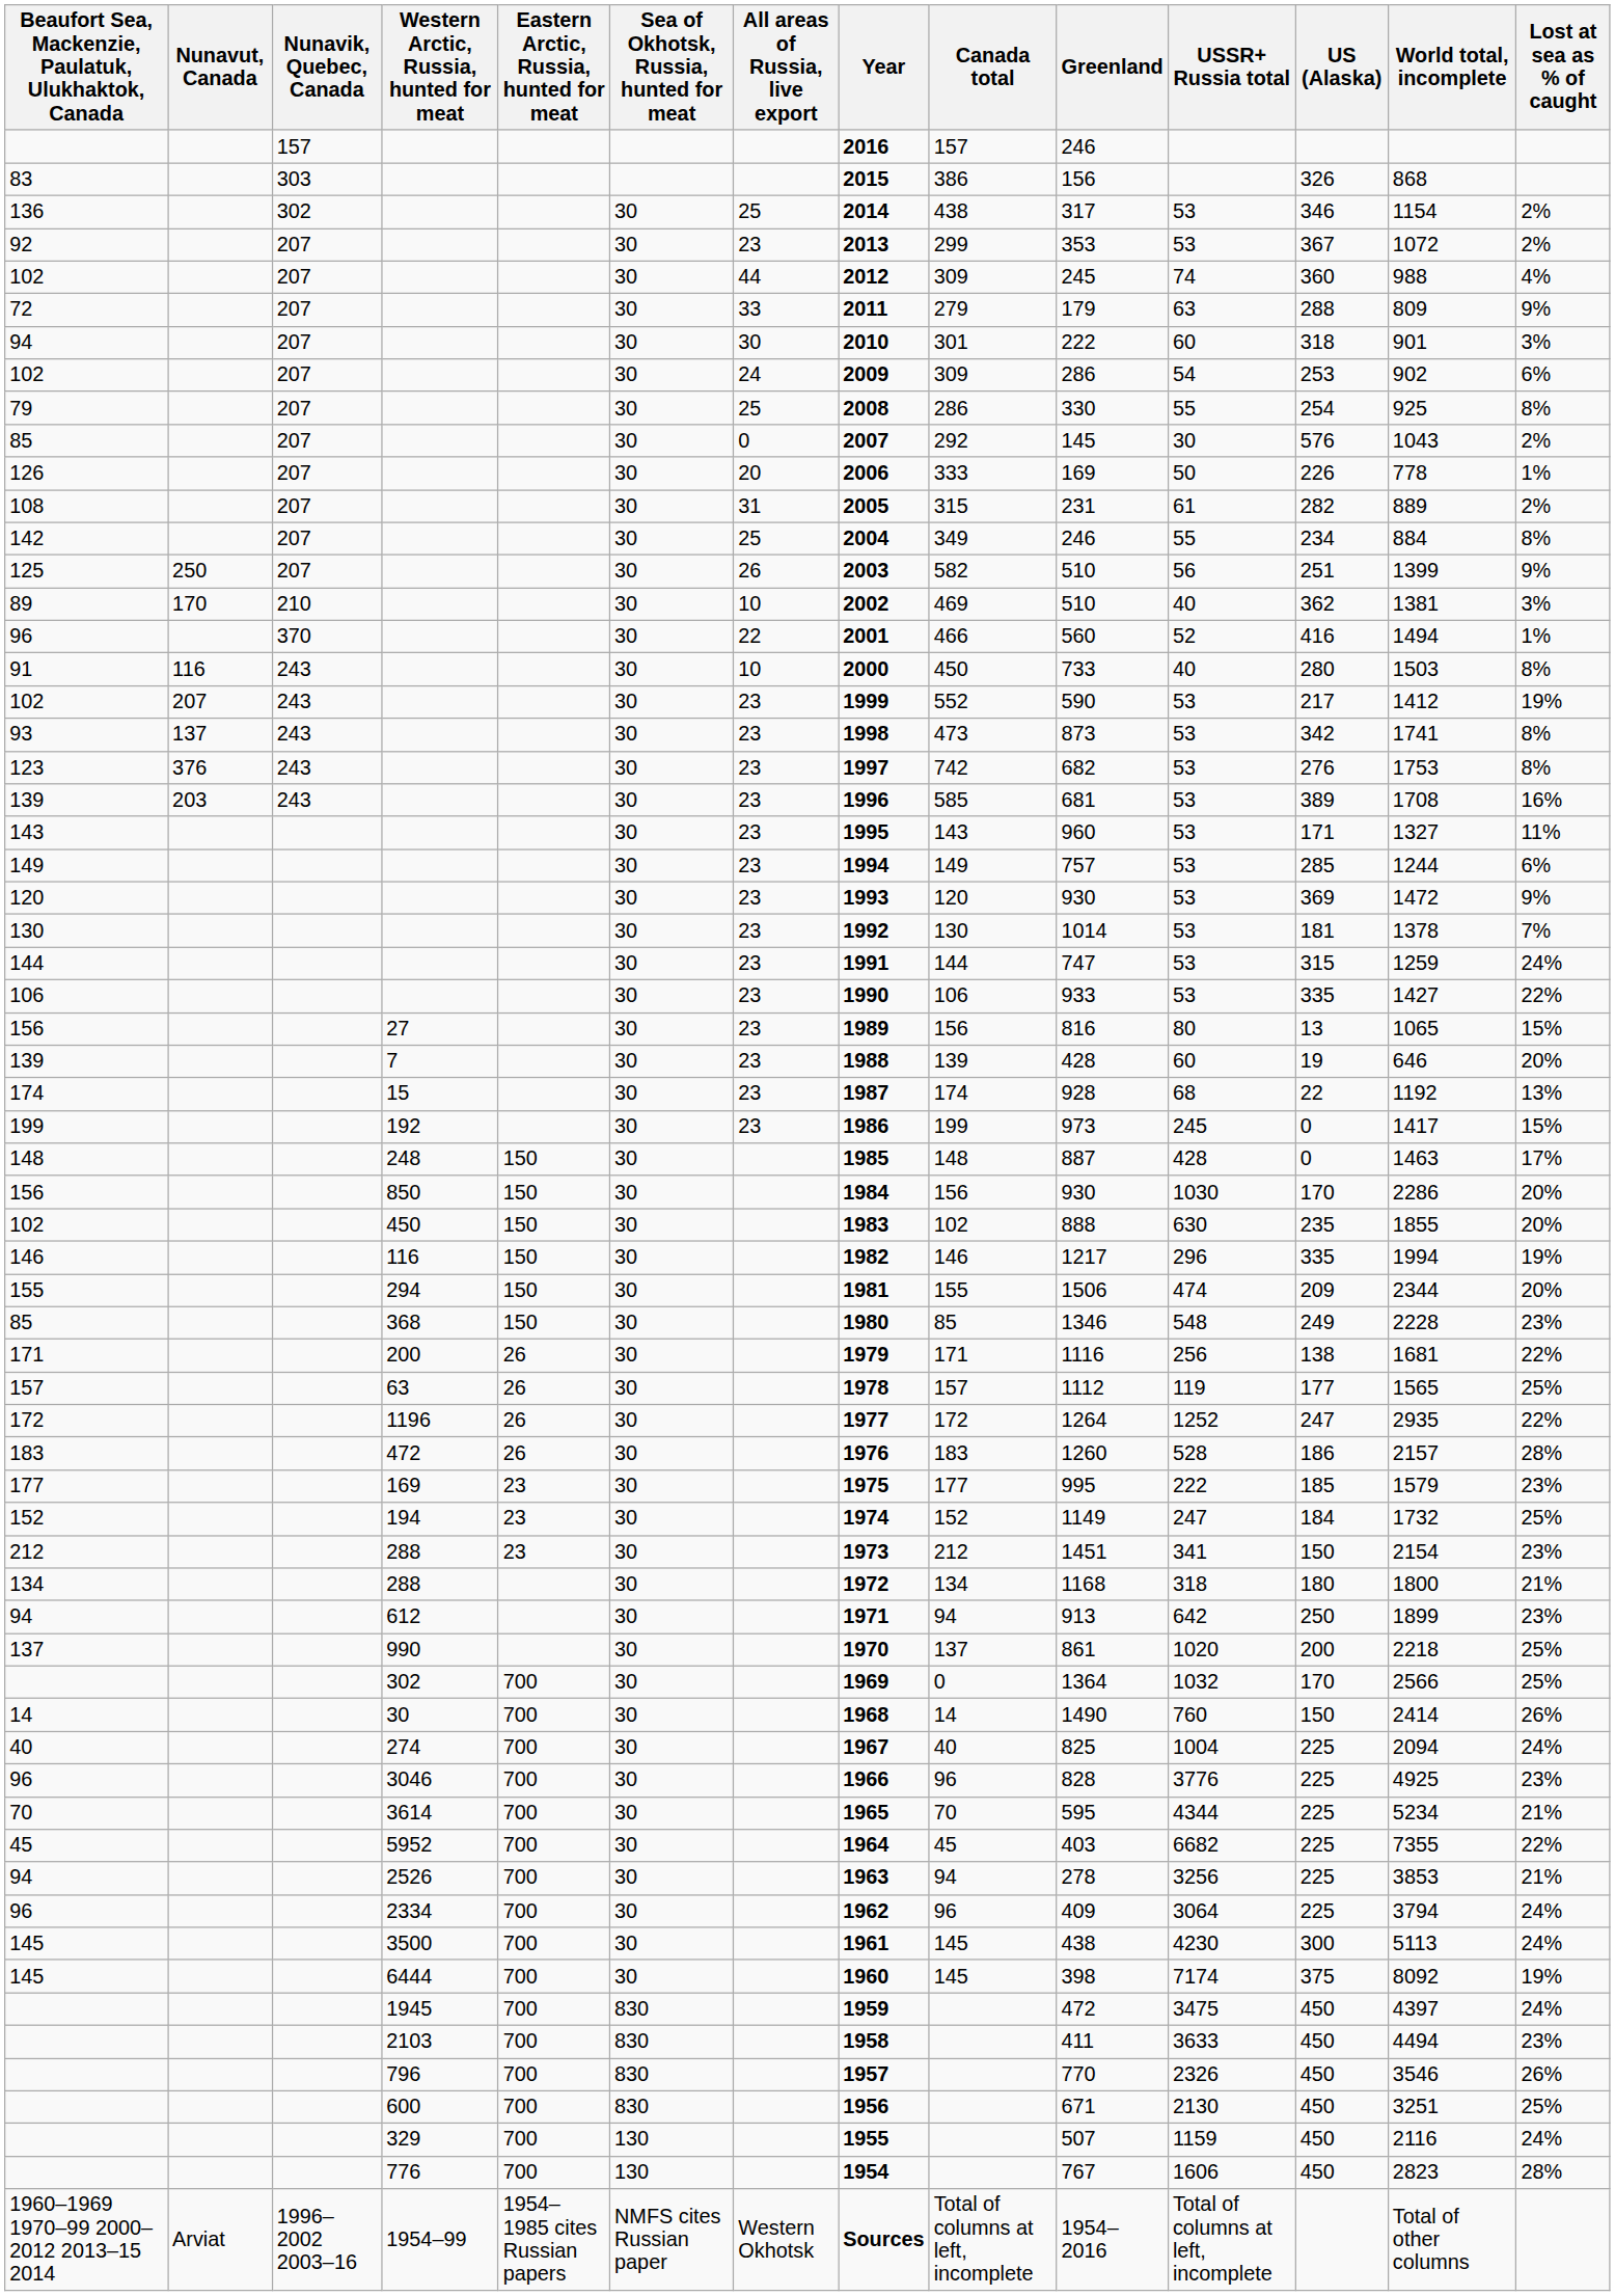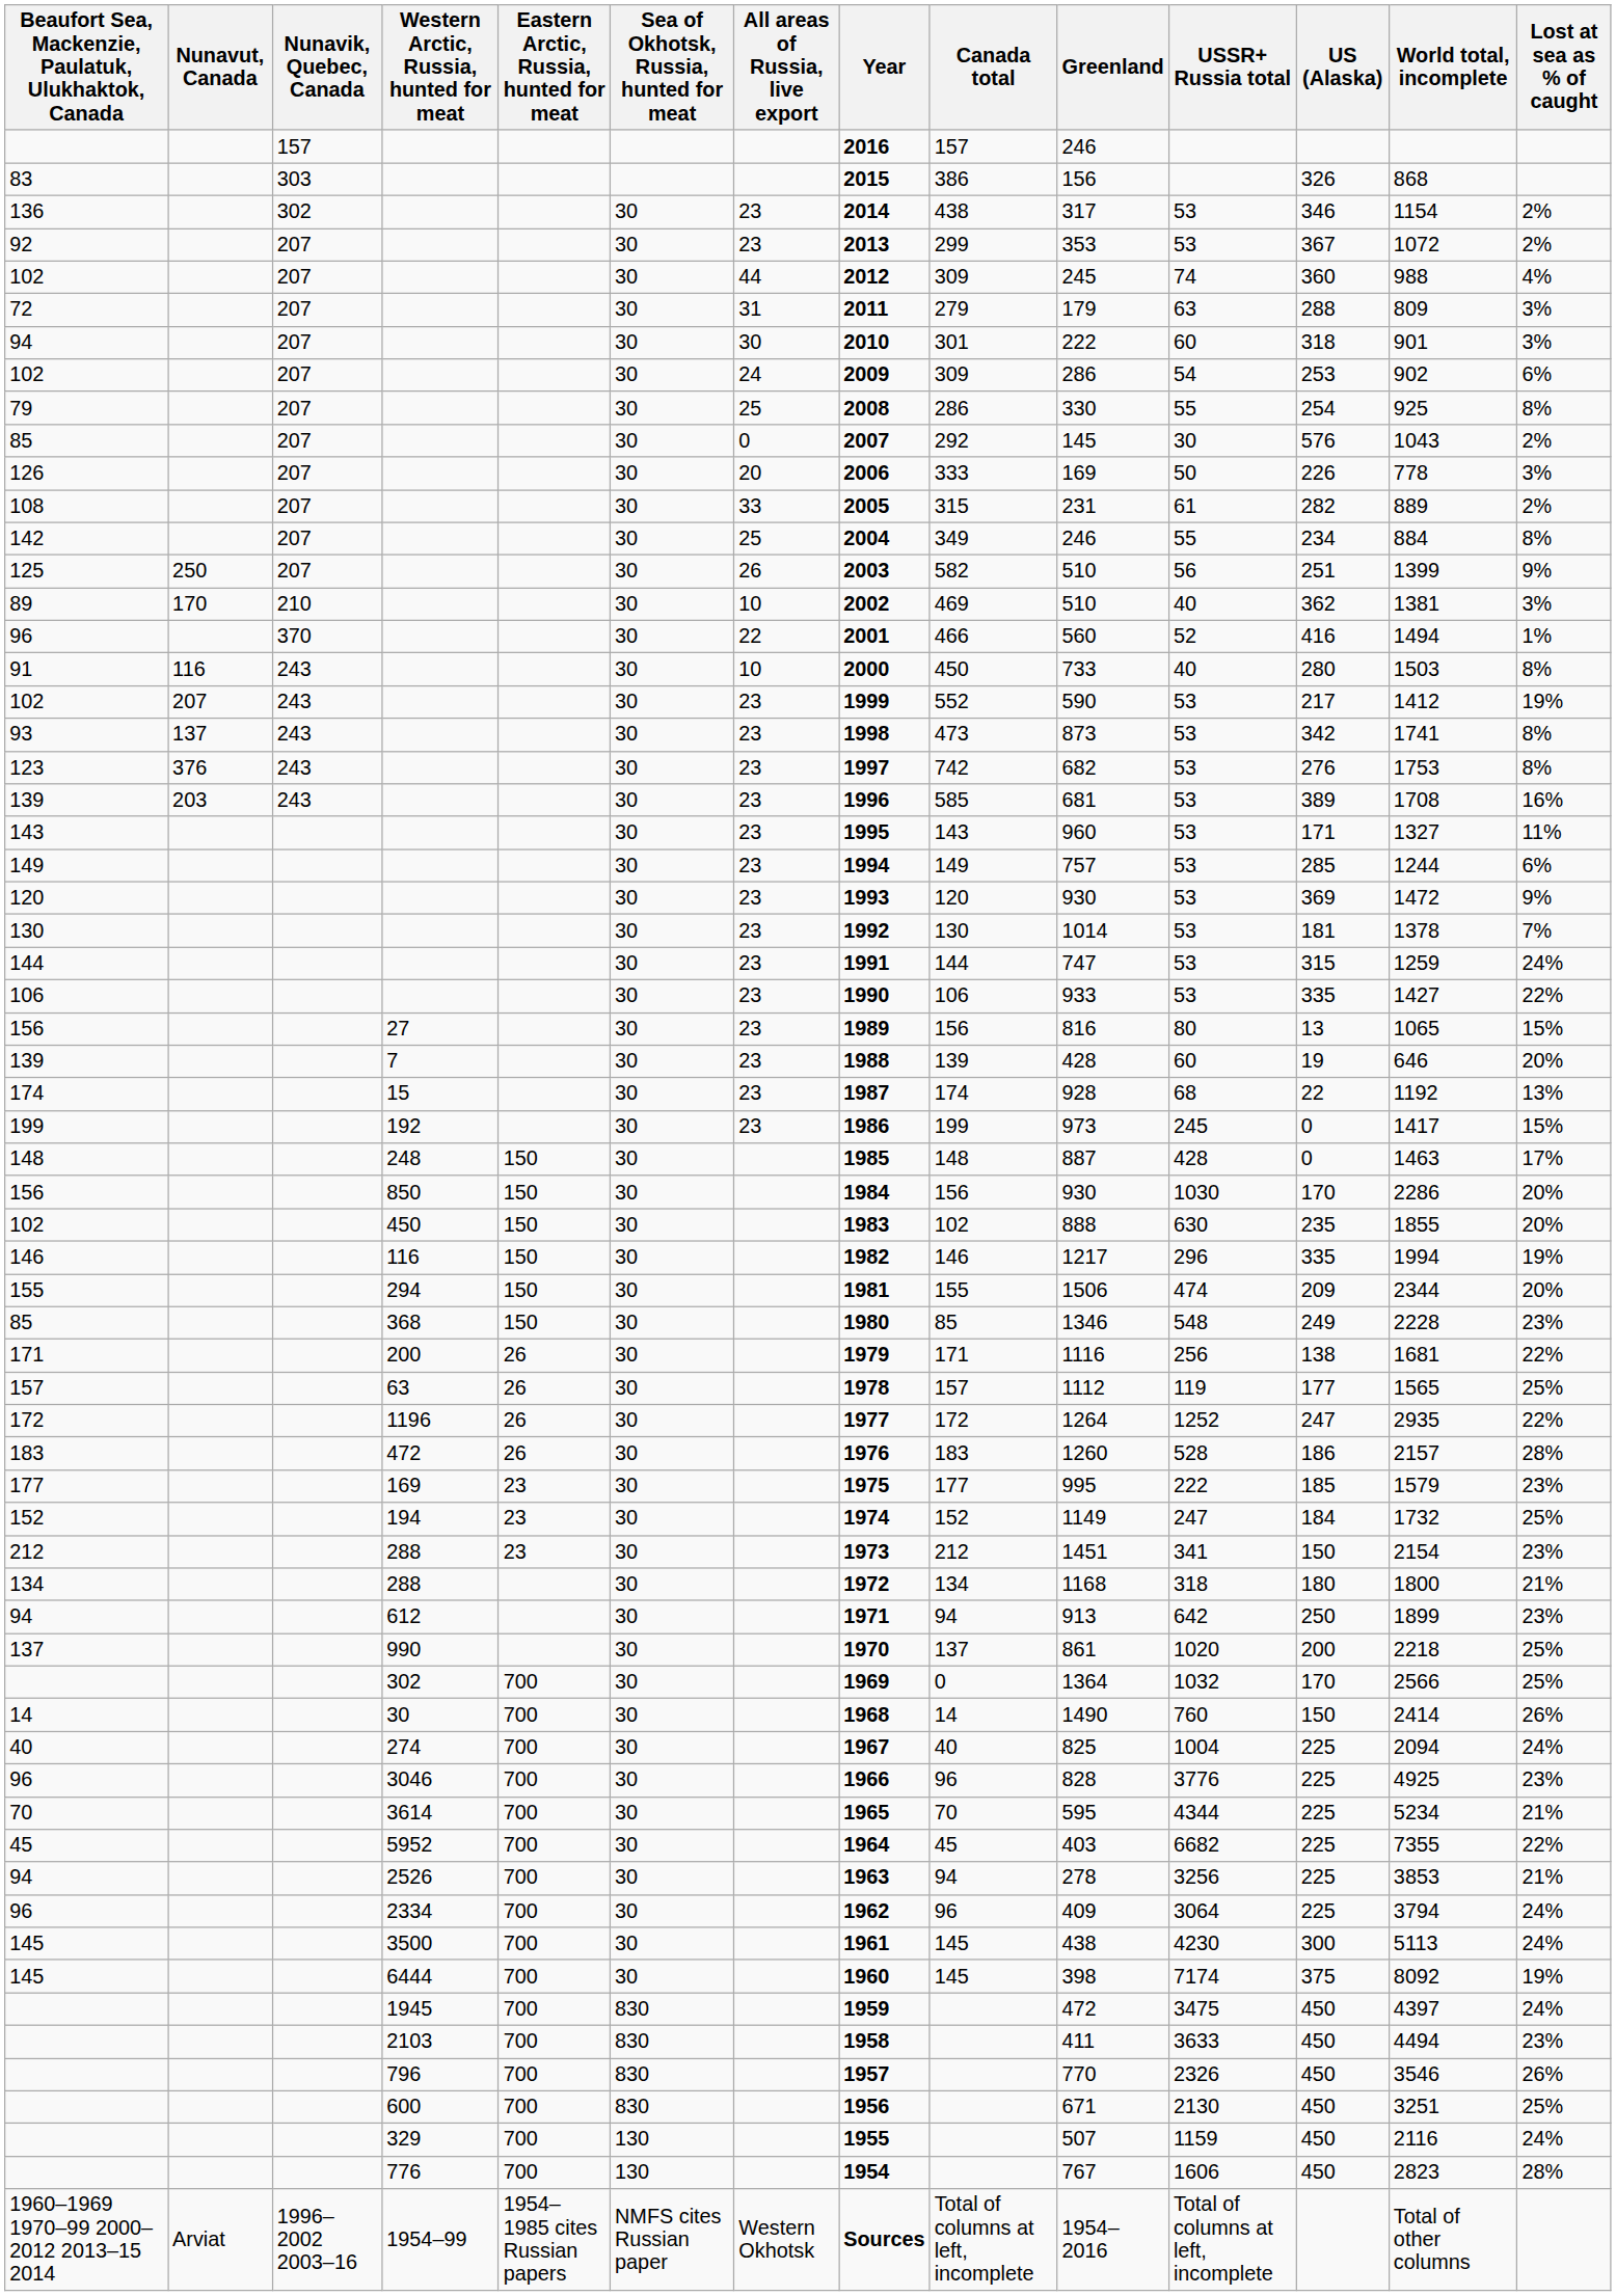136 | All areas of Russia, live export: 25 -> 23
72 | All areas of Russia, live export: 33 -> 31
72 | Lost at sea as % of caught: 9% -> 3%
126 | Lost at sea as % of caught: 1% -> 3%
108 | All areas of Russia, live export: 31 -> 33
